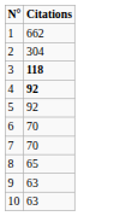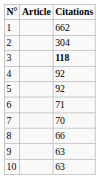+ column: Article
4 | Citations: bold -> normal
6 | Citations: 70 -> 71
8 | Citations: 65 -> 66
